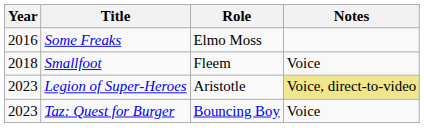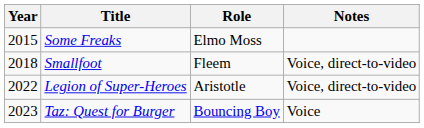Some Freaks | Year: 2016 -> 2015
Smallfoot | Notes: Voice -> Voice, direct-to-video
Legion of Super-Heroes | Year: 2023 -> 2022
Legion of Super-Heroes | Notes: khaki background -> no background
